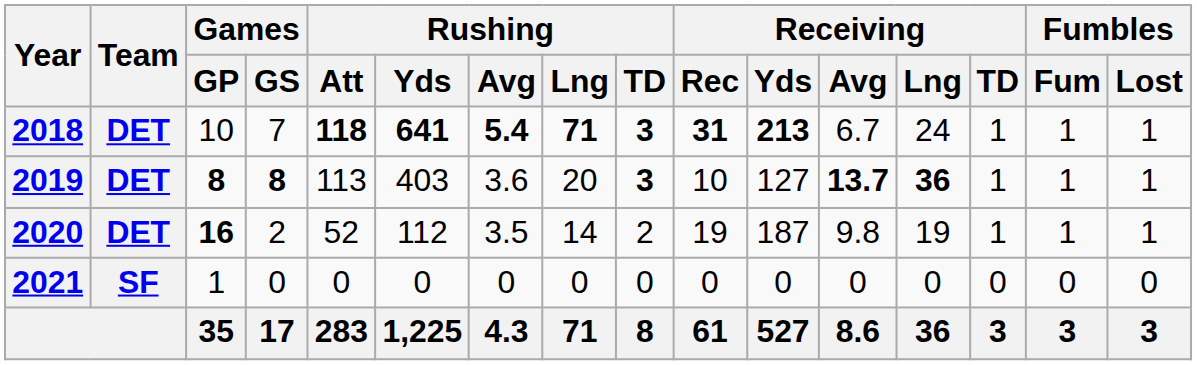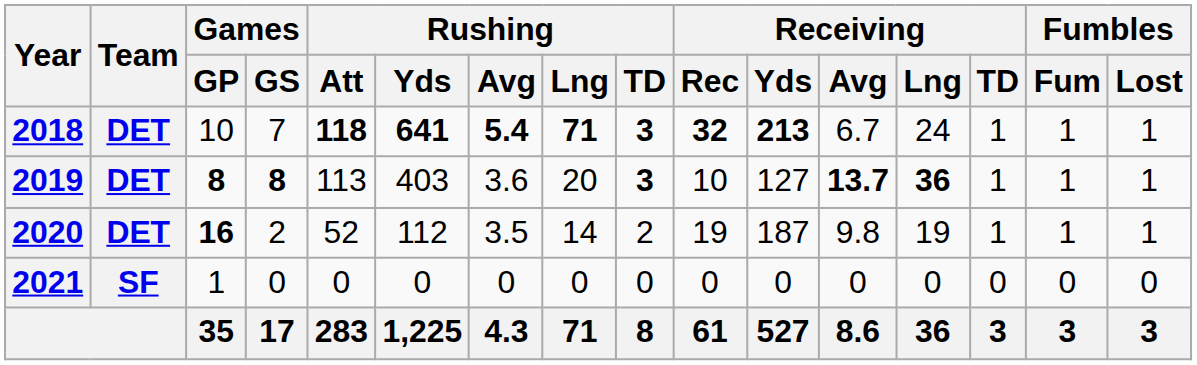2018 | Receiving / Rec: 31 -> 32
